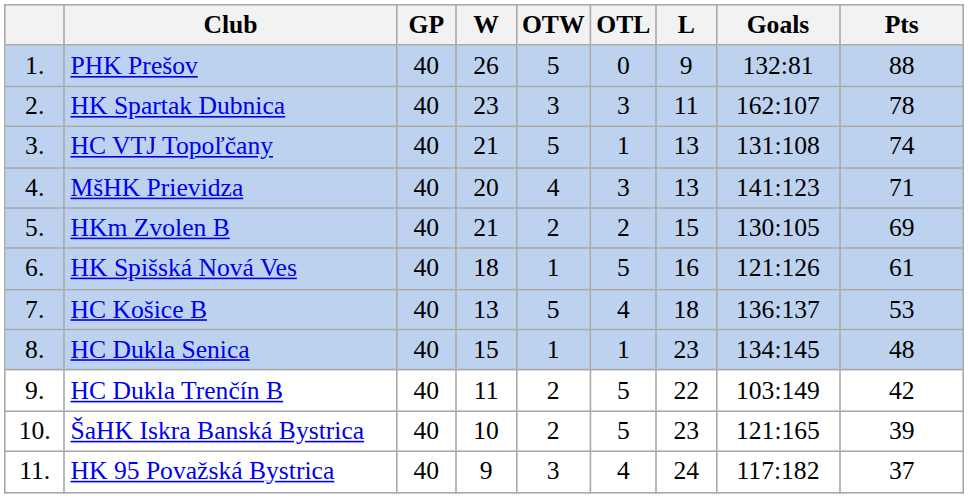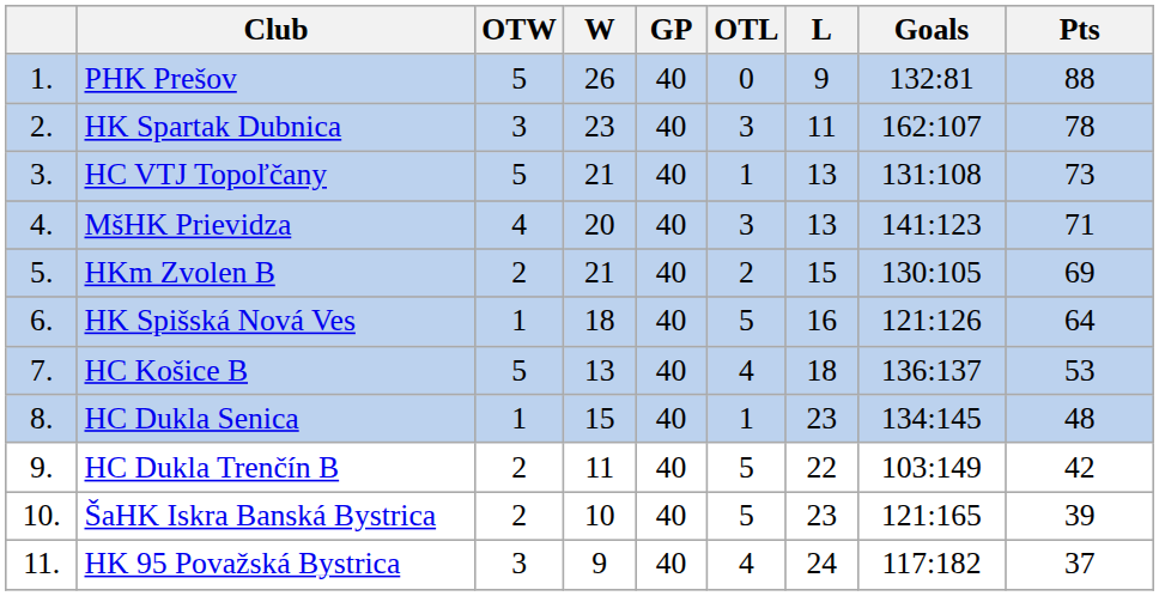columns swapped: GP <-> OTW
HC VTJ Topoľčany | Pts: 74 -> 73
HK Spišská Nová Ves | Pts: 61 -> 64
